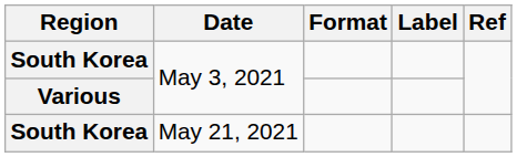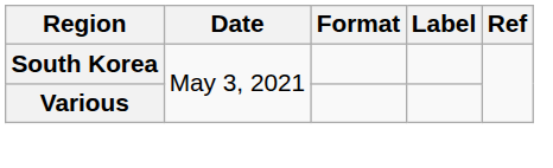- row: South Korea | May 21, 2021
